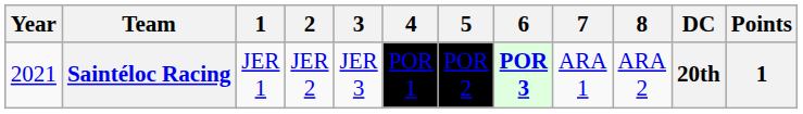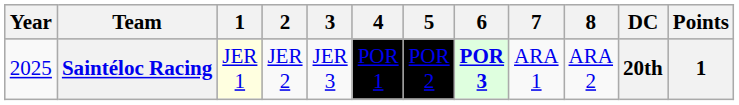Saintéloc Racing | Year: 2021 -> 2025
Saintéloc Racing | 1: no background -> lightyellow background
